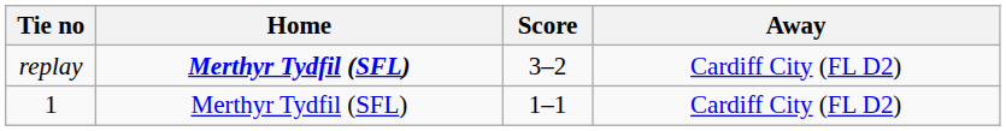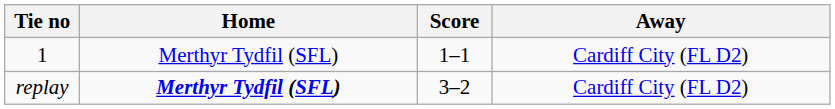rows swapped: 1 <-> replay
